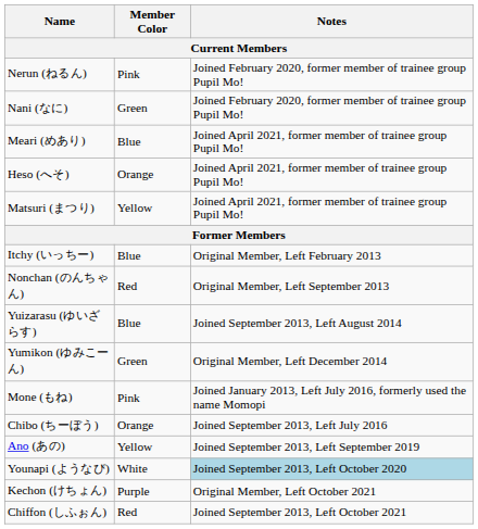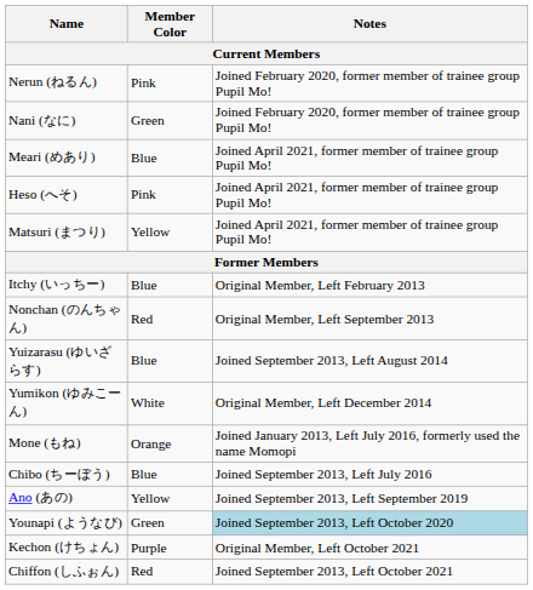Heso (へそ) | Member Color: Orange -> Pink
Yumikon (ゆみこーん) | Member Color: Green -> White
Mone (もね) | Member Color: Pink -> Orange
Chibo (ちーぼう) | Member Color: Orange -> Blue
Younapi (ようなぴ) | Member Color: White -> Green
